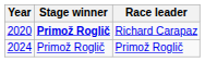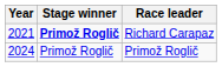Richard Carapaz | Year: 2020 -> 2021
